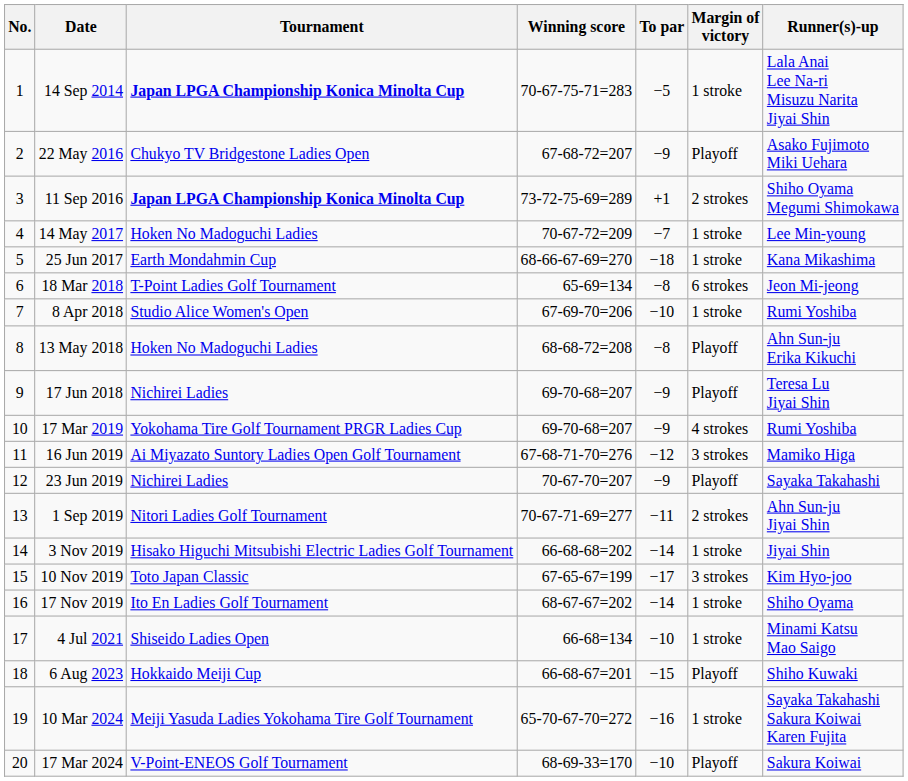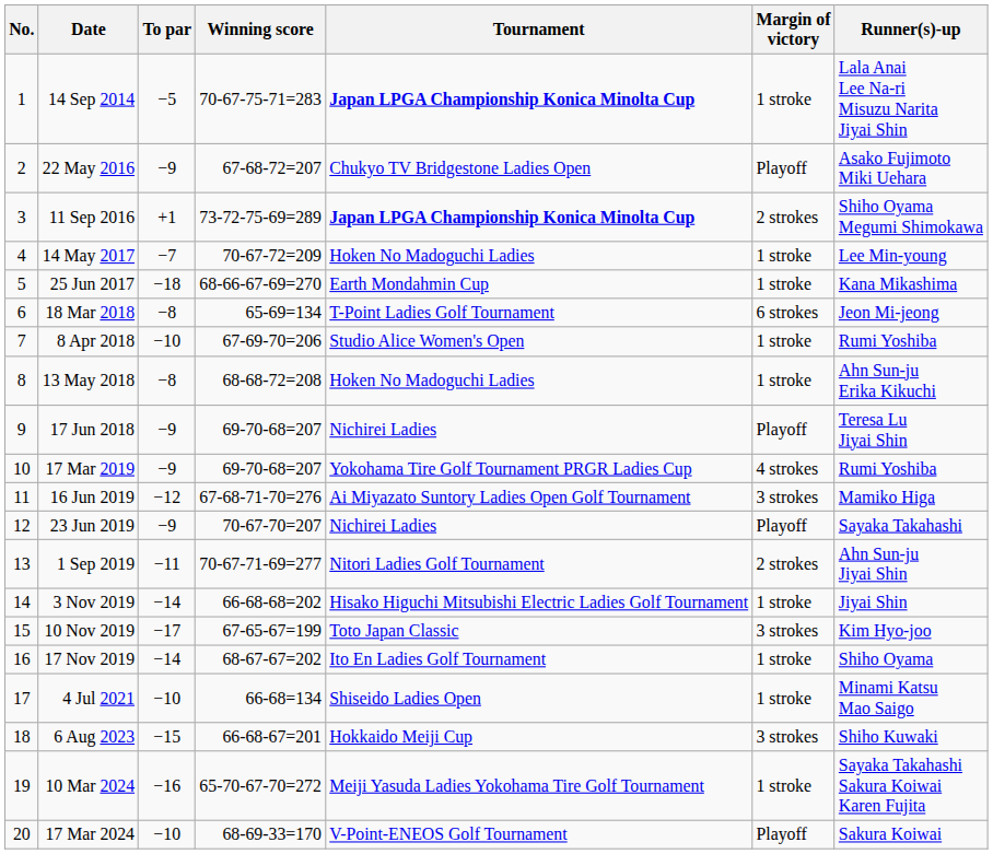columns swapped: Tournament <-> To par
13 May 2018 | Margin of victory: Playoff -> 1 stroke
6 Aug 2023 | Margin of victory: Playoff -> 3 strokes
